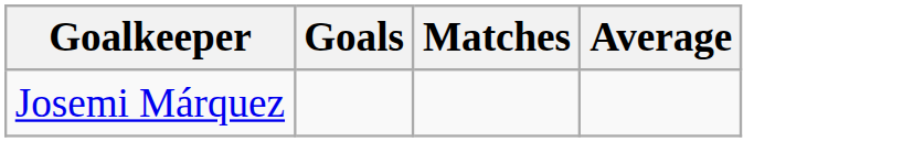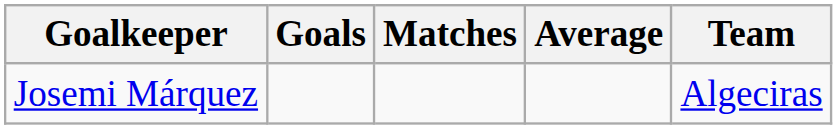+ column: Team | Algeciras
